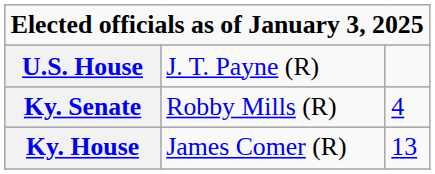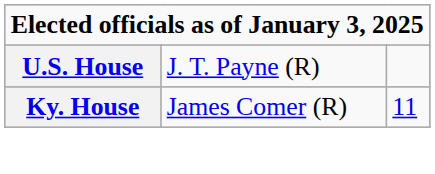- row: Ky. Senate | Robby Mills (R) | 4
Ky. House | column 3: 13 -> 11
